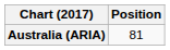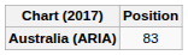Australia (ARIA) | Position: 81 -> 83
